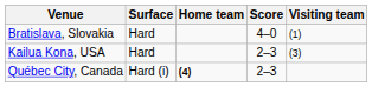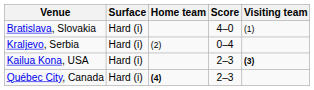Bratislava, Slovakia | Surface: Hard -> Hard (i)
+ row: Kraljevo, Serbia | Hard (i) | (2) | 0–4
Kailua Kona, USA | Surface: Hard -> Hard (i)
Kailua Kona, USA | Visiting team: normal -> bold
